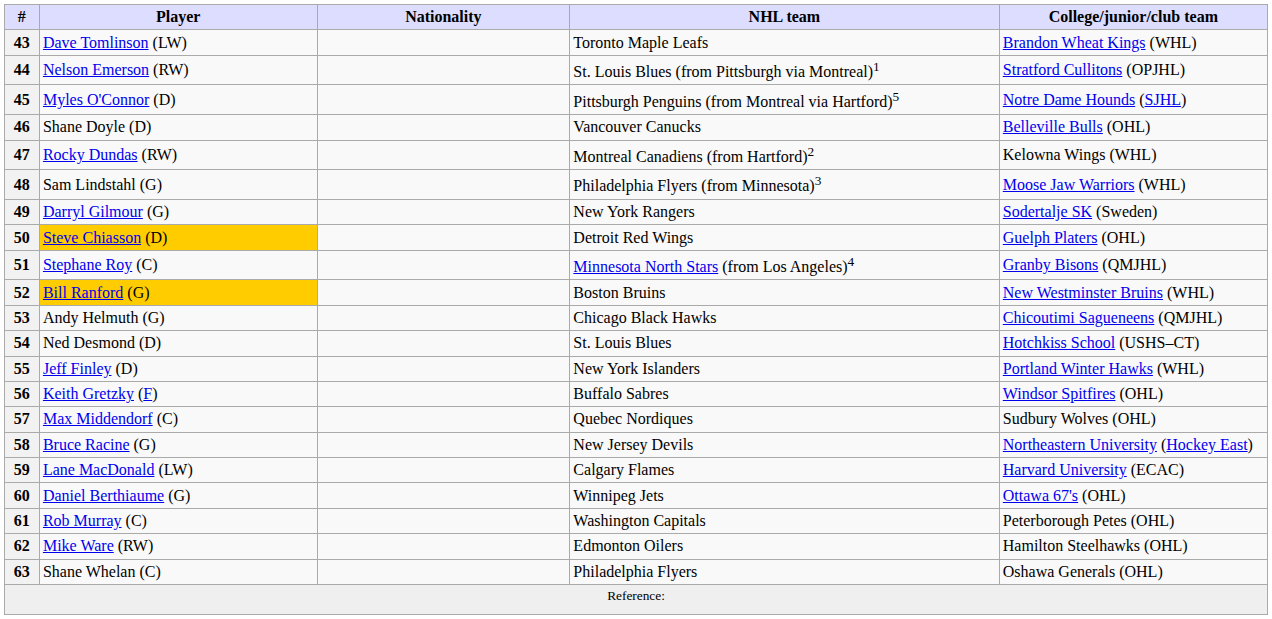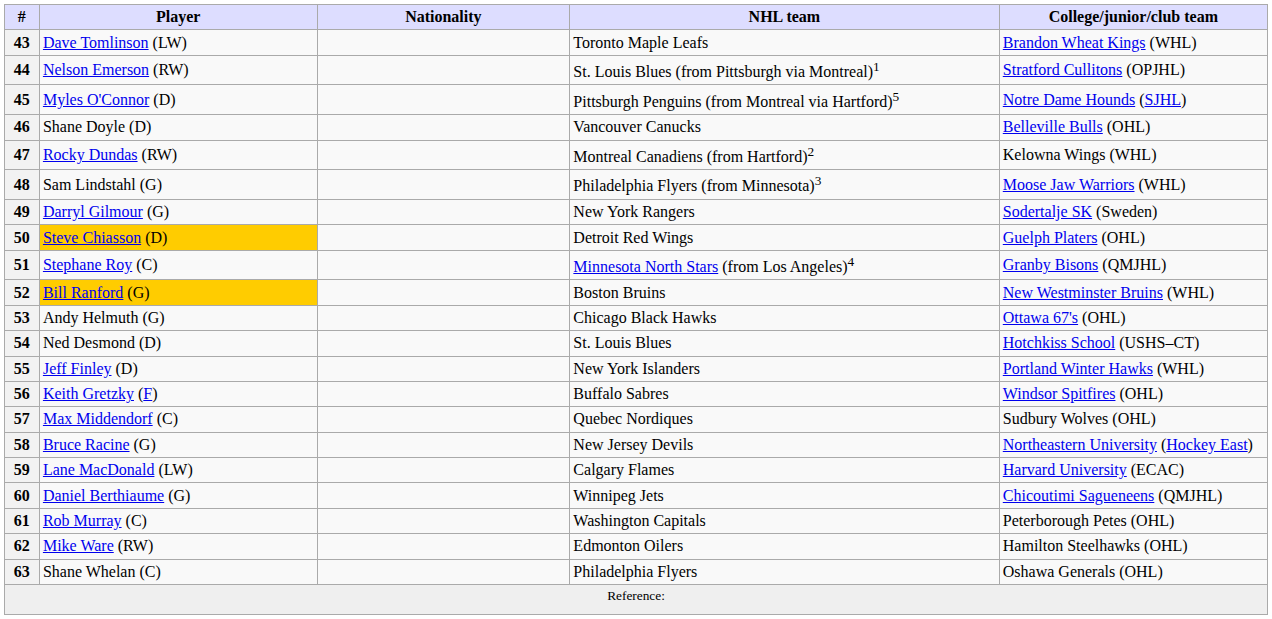53 | College/junior/club team: Chicoutimi Sagueneens (QMJHL) -> Ottawa 67's (OHL)
60 | College/junior/club team: Ottawa 67's (OHL) -> Chicoutimi Sagueneens (QMJHL)
